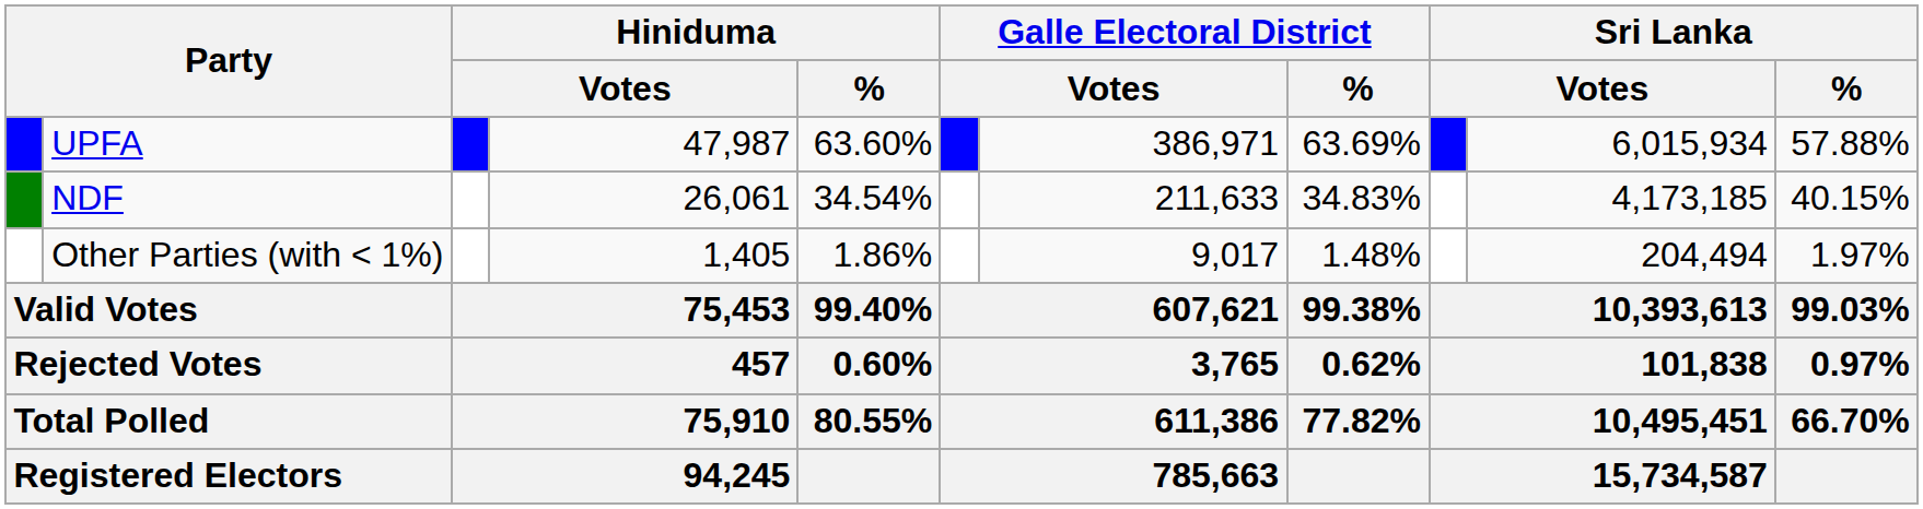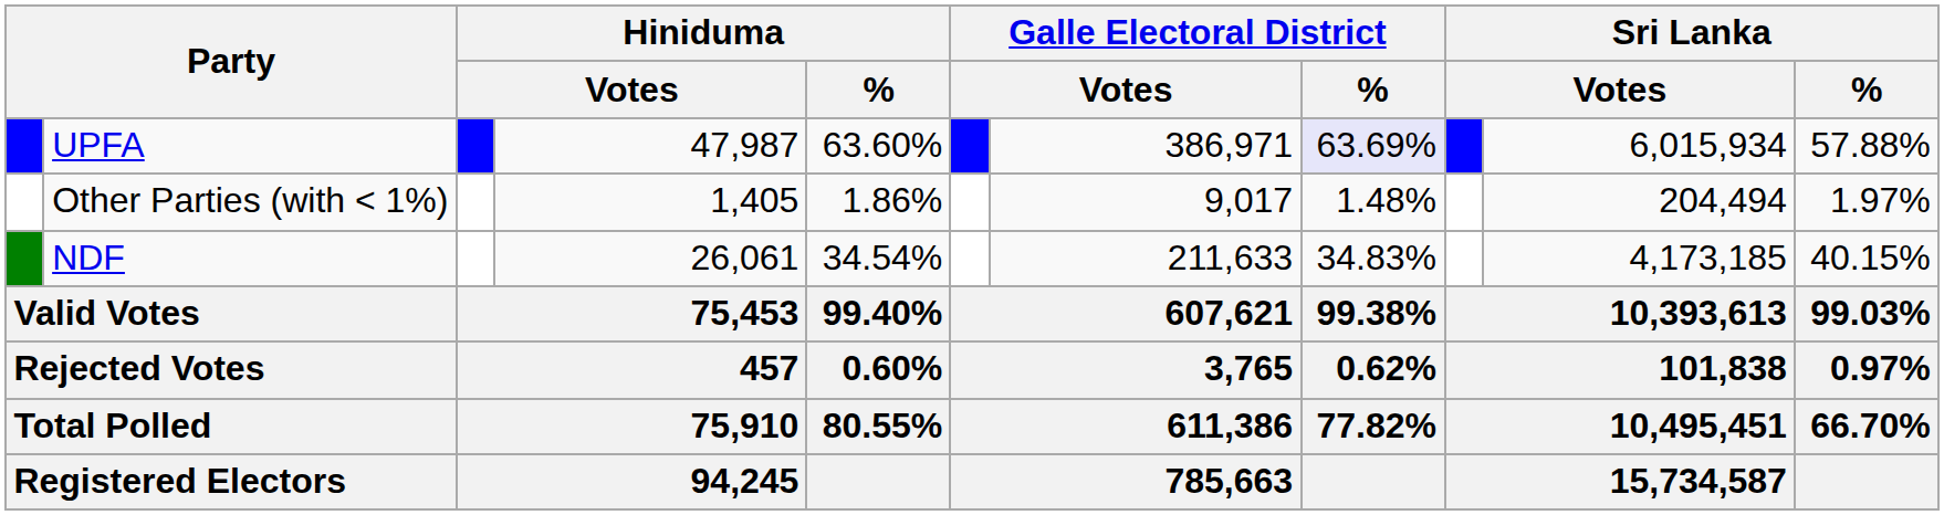UPFA | Galle Electoral District / %: no background -> lavender background
rows swapped: NDF <-> Other Parties (with < 1%)
